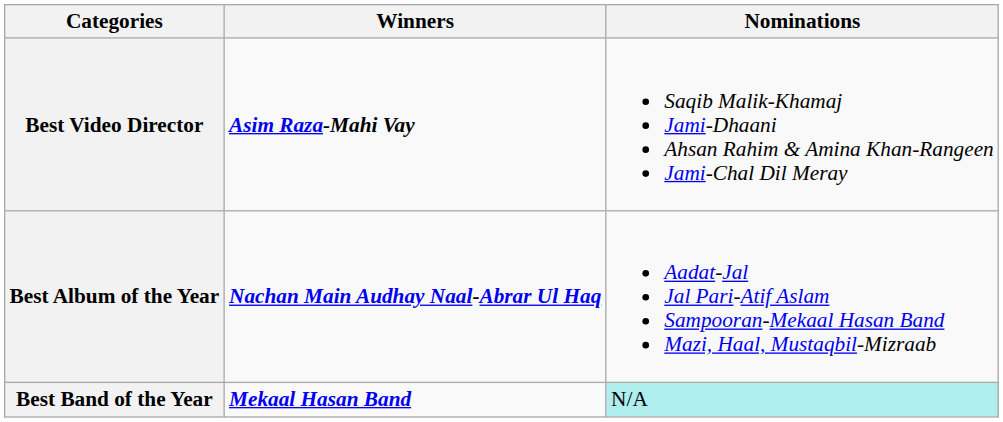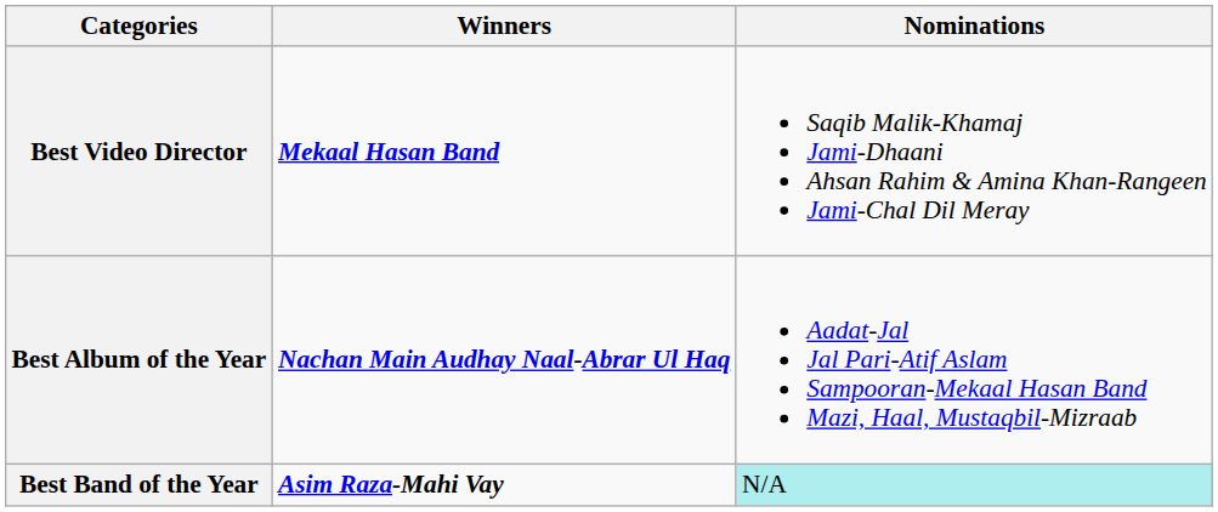Best Video Director | Winners: Asim Raza-Mahi Vay -> Mekaal Hasan Band
Best Band of the Year | Winners: Mekaal Hasan Band -> Asim Raza-Mahi Vay
